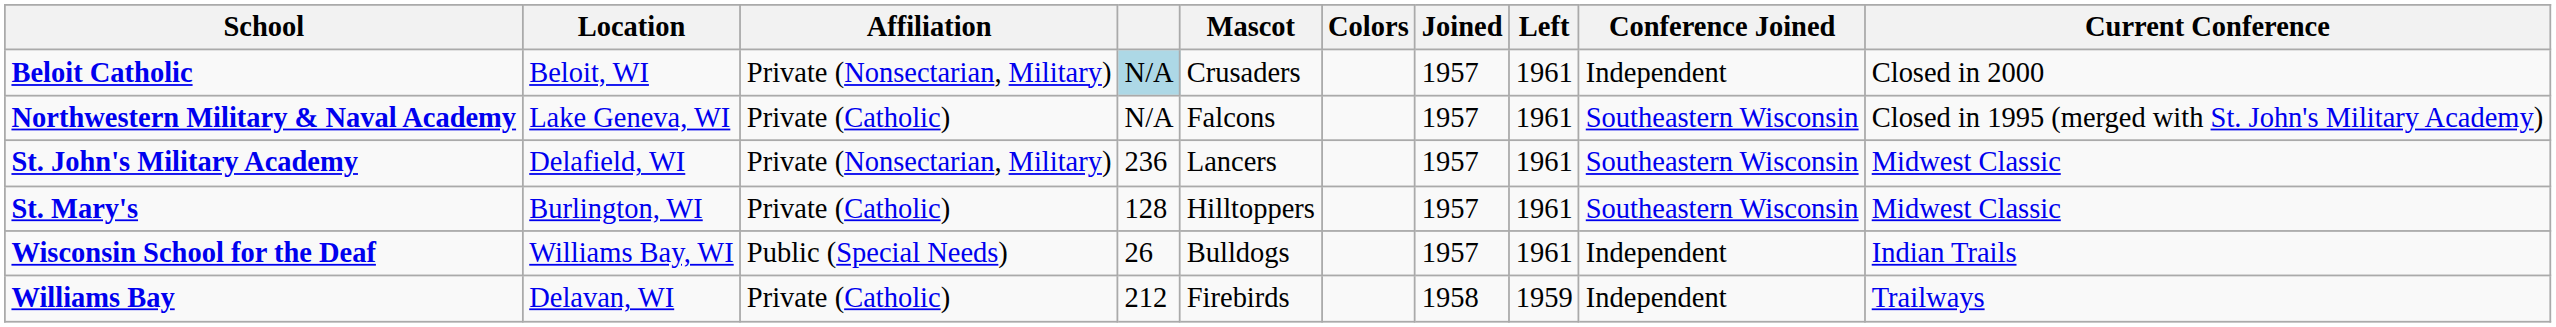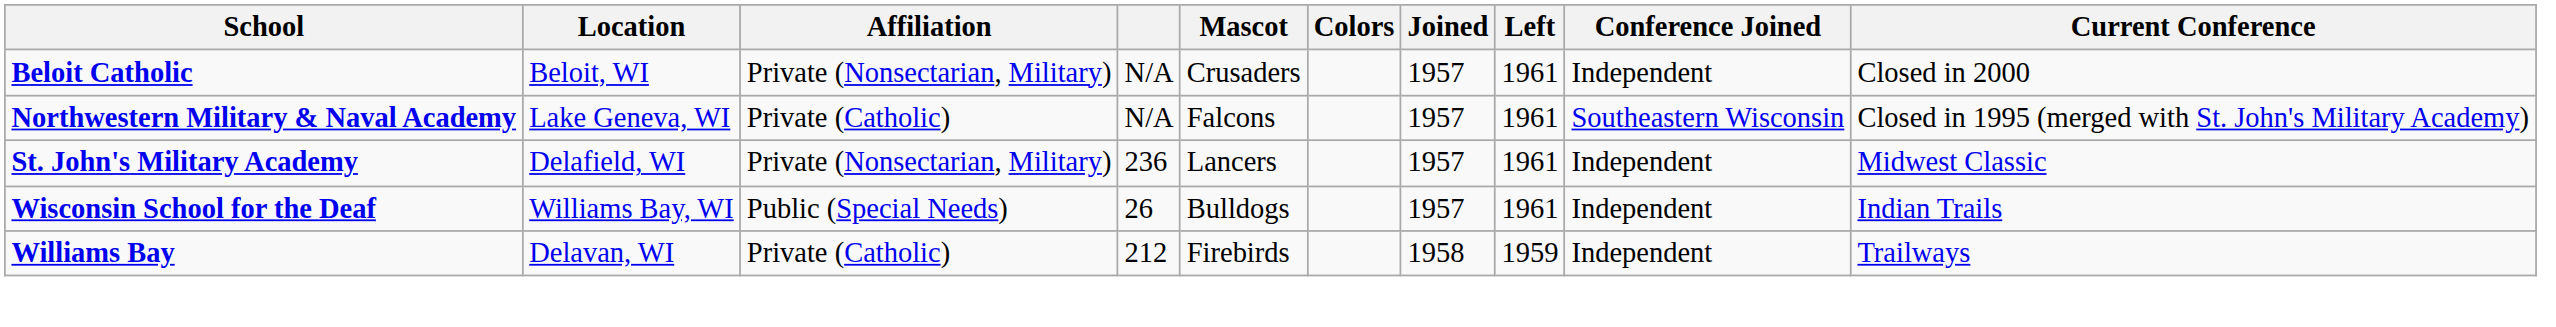Beloit Catholic | column 4: lightblue background -> no background
St. John's Military Academy | Conference Joined: Southeastern Wisconsin -> Independent
- row: St. Mary's | Burlington, WI | Private (Catholic) | 128 | Hilltoppers | 1957 | 1961 | Southeastern Wisconsin | Midwest Classic
